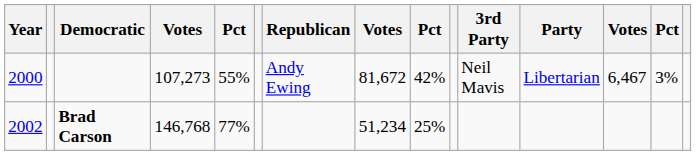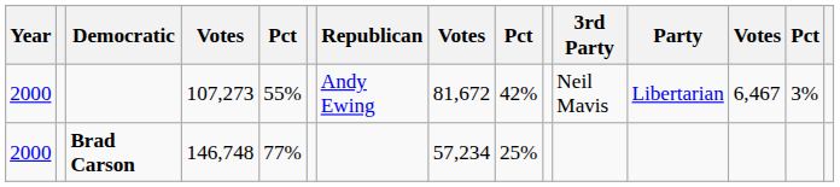Brad Carson | Year: 2002 -> 2000
Brad Carson | column 4: 146,768 -> 146,748
Brad Carson | column 8: 51,234 -> 57,234
